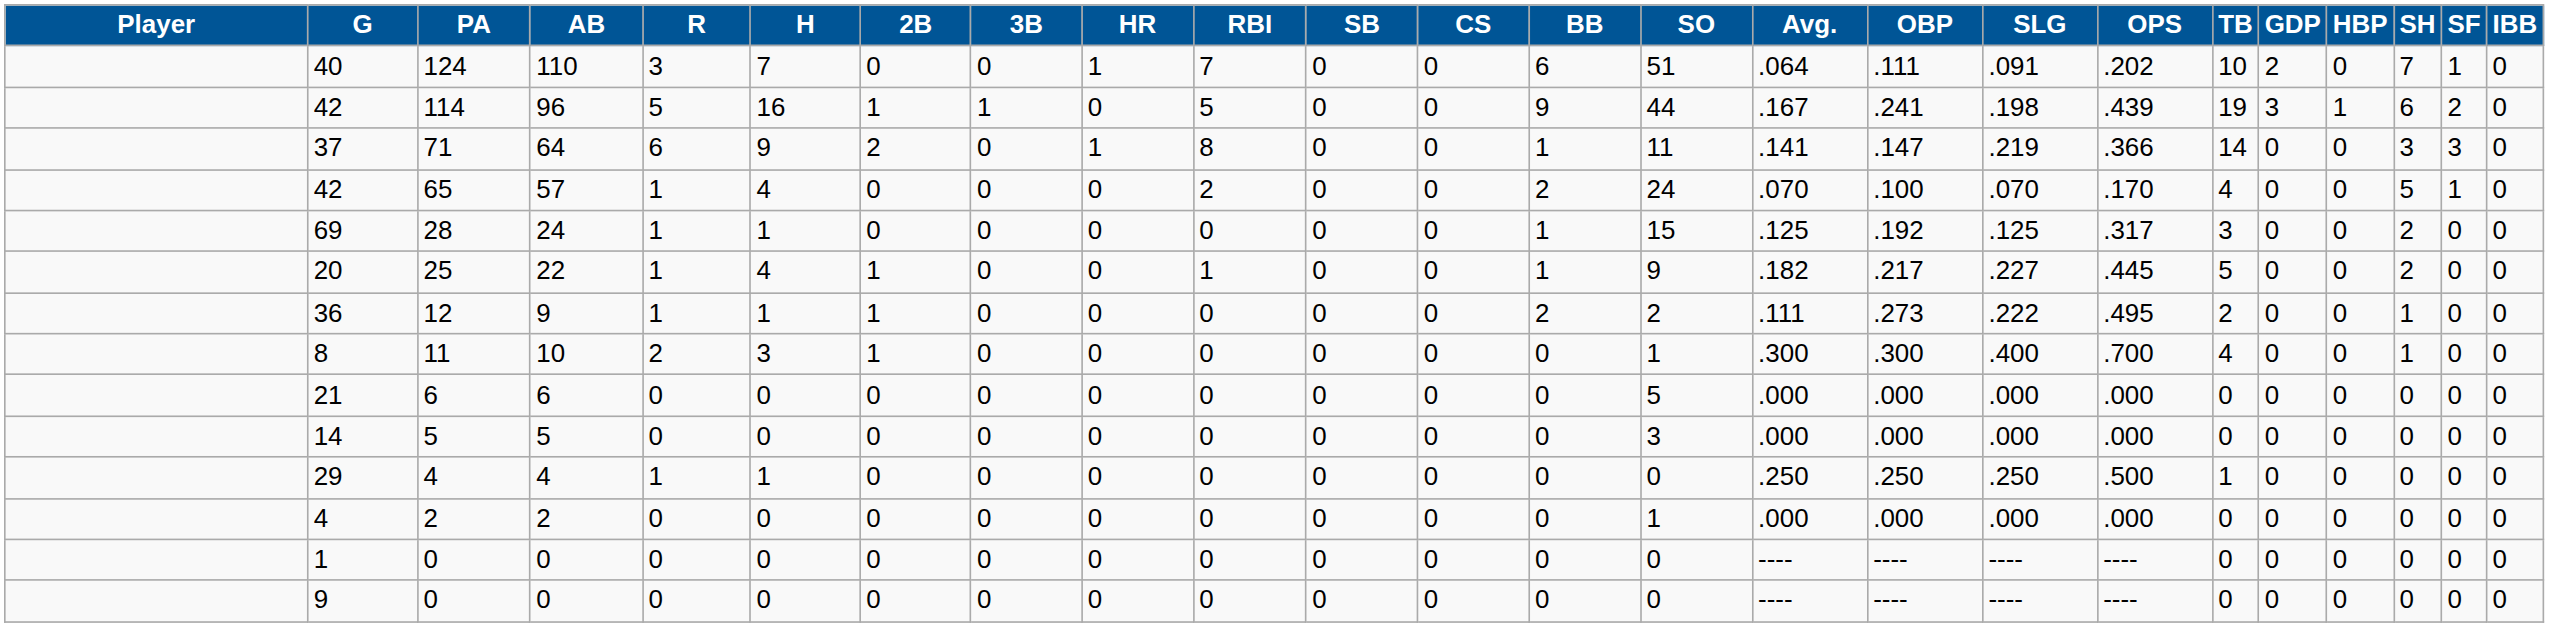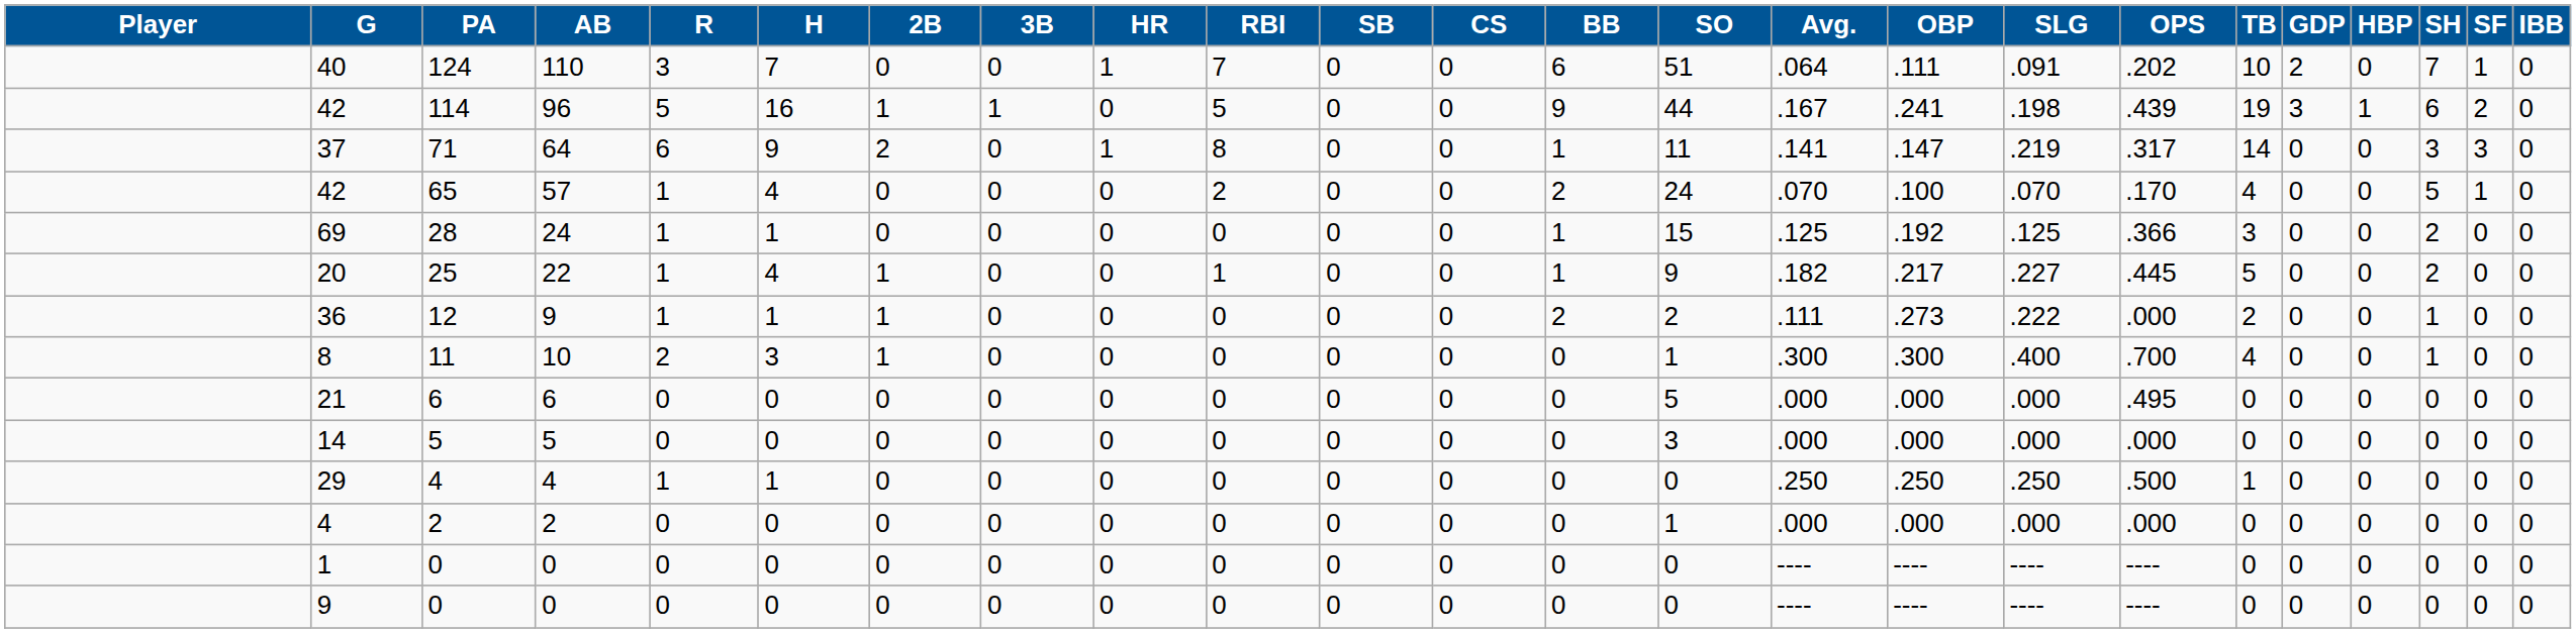37 | OPS: .366 -> .317
69 | OPS: .317 -> .366
36 | OPS: .495 -> .000
21 | OPS: .000 -> .495
